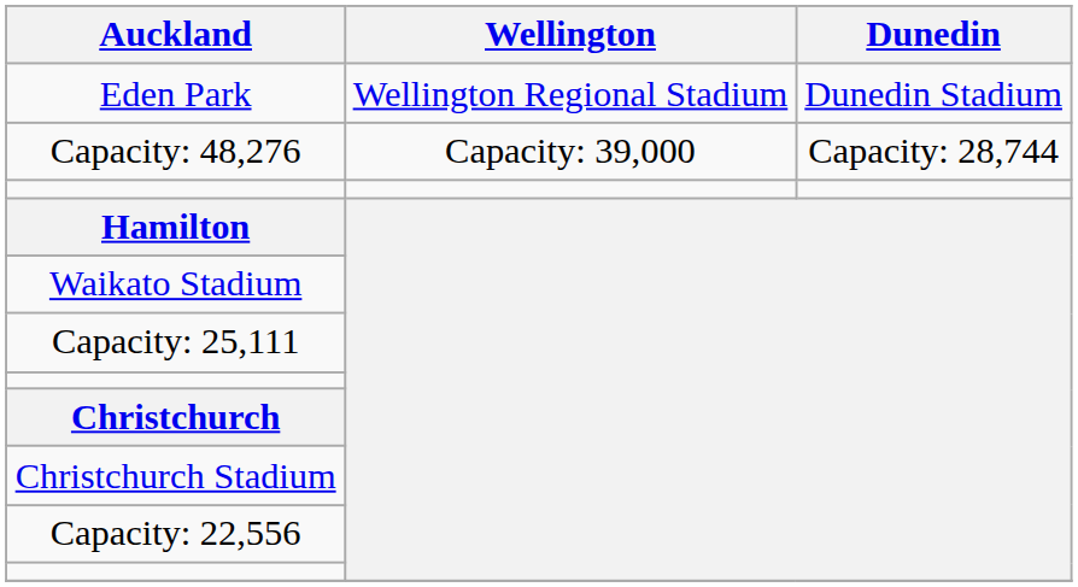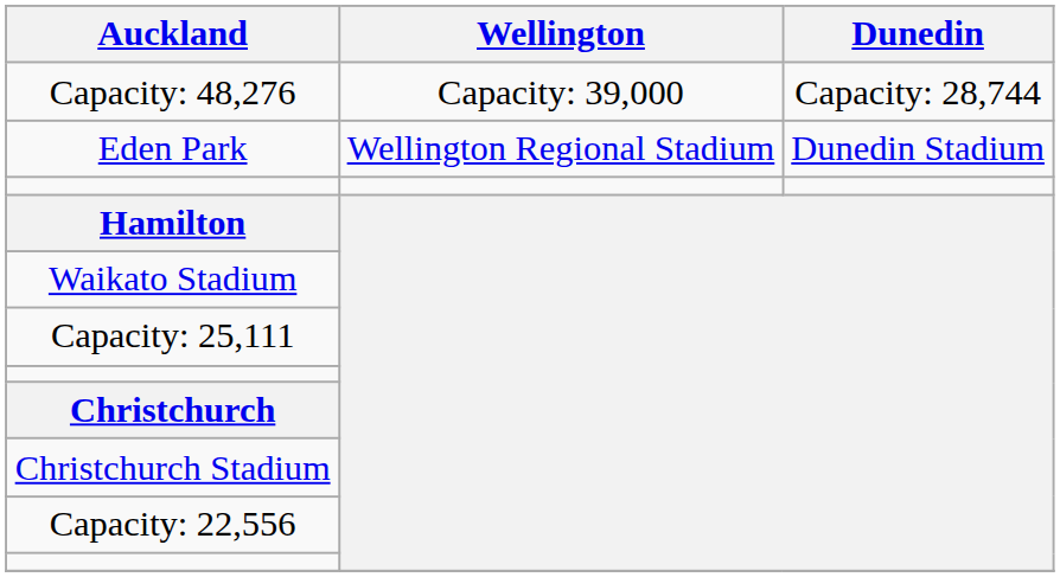rows swapped: Eden Park <-> Capacity: 48,276
